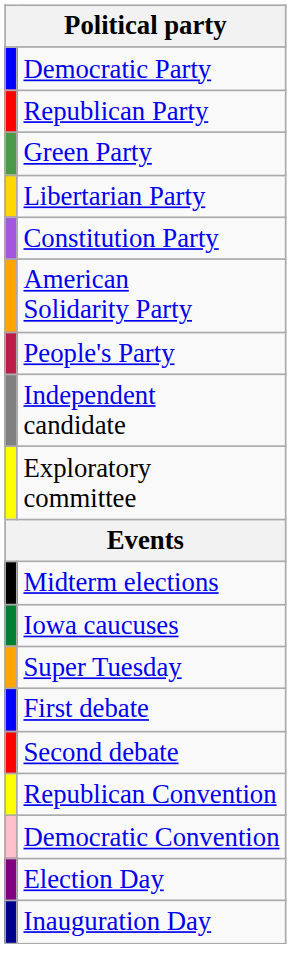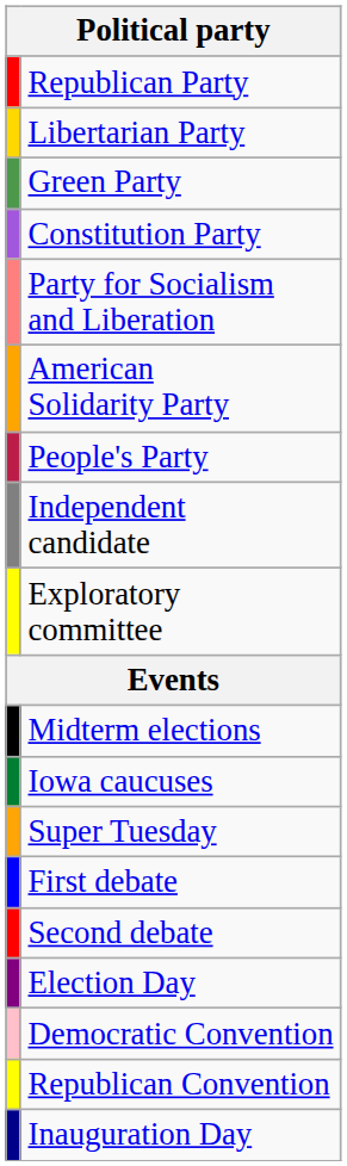- row: Democratic Party
rows swapped: Libertarian Party <-> Green Party
+ row: Party for Socialism and Liberation
rows swapped: Republican Convention <-> Election Day
